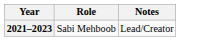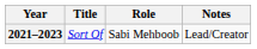+ column: Title | Sort Of
